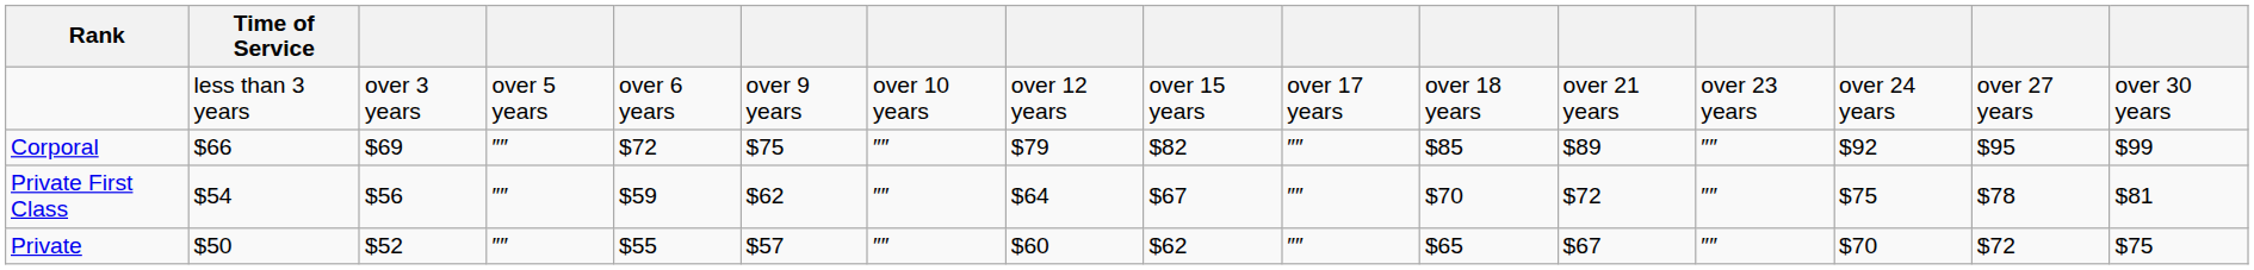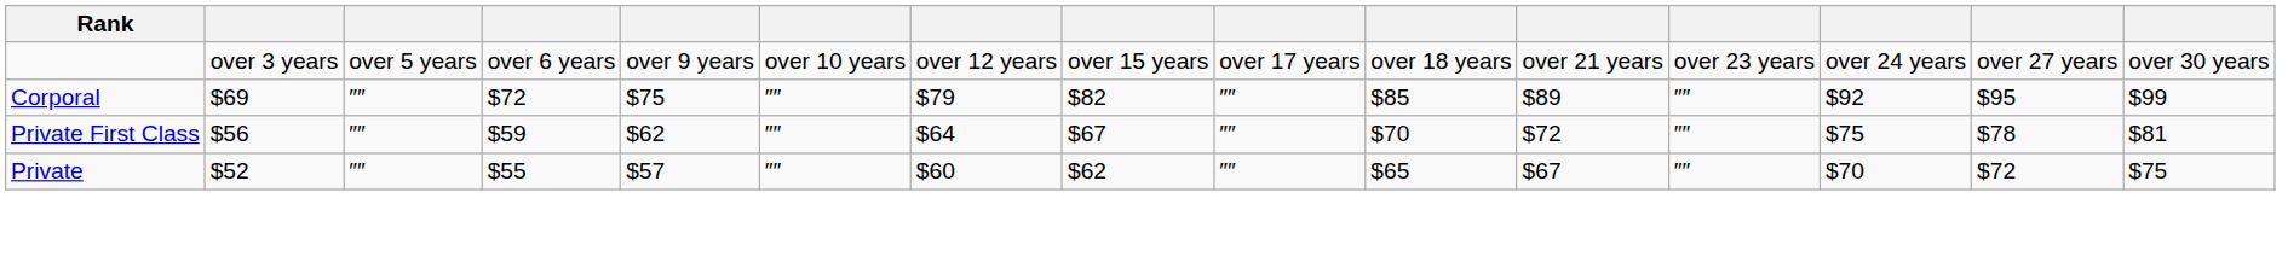- column: Time of Service | less than 3 years | $66 | $54 | $50
